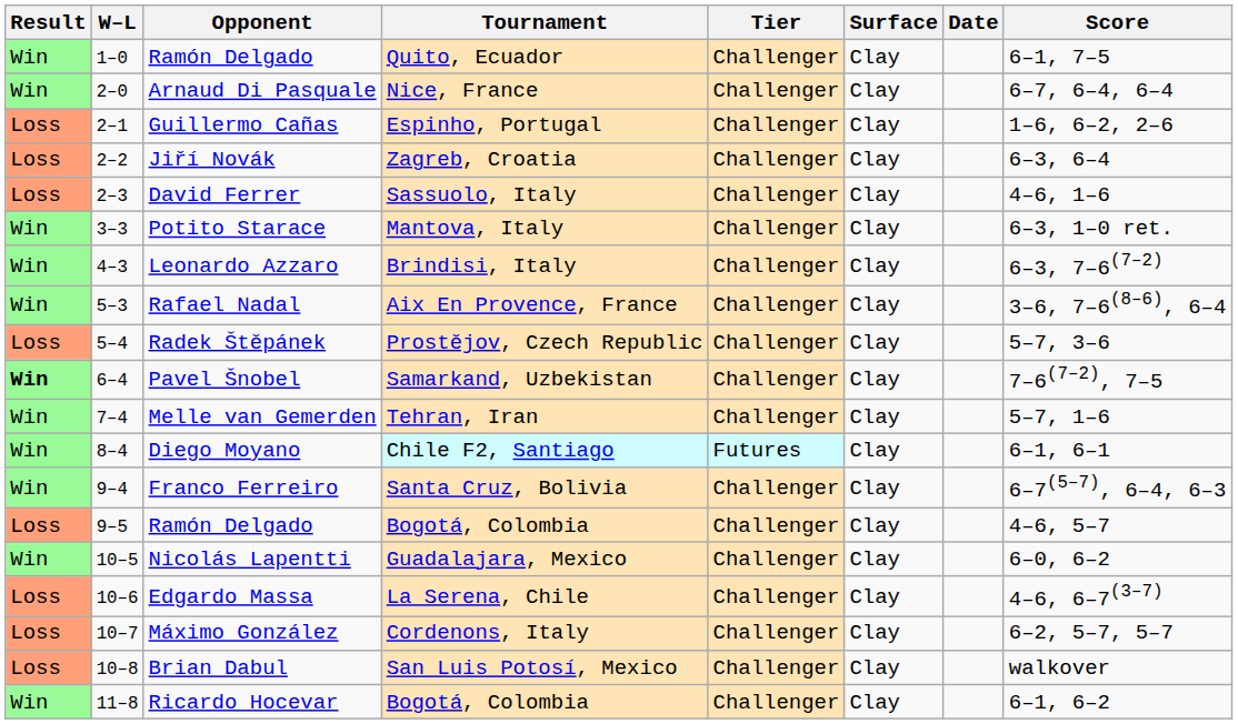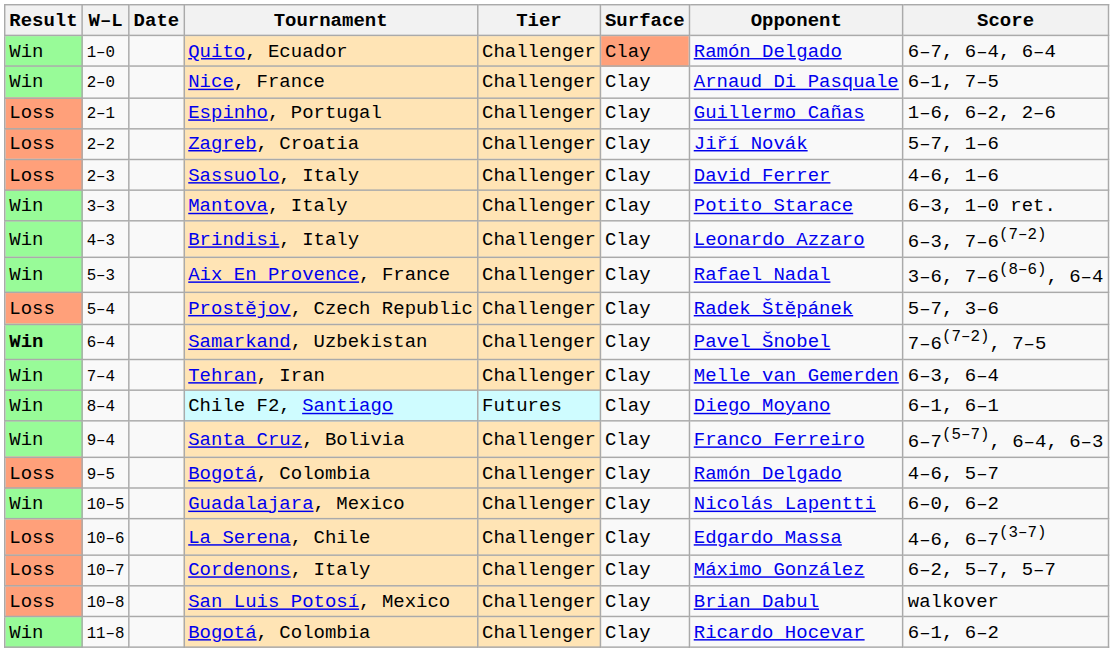columns swapped: Date <-> Opponent
Quito, Ecuador | Surface: no background -> lightsalmon background
Quito, Ecuador | Score: 6–1, 7–5 -> 6–7, 6–4, 6–4
Nice, France | Score: 6–7, 6–4, 6–4 -> 6–1, 7–5
Zagreb, Croatia | Score: 6–3, 6–4 -> 5–7, 1–6
Tehran, Iran | Score: 5–7, 1–6 -> 6–3, 6–4
